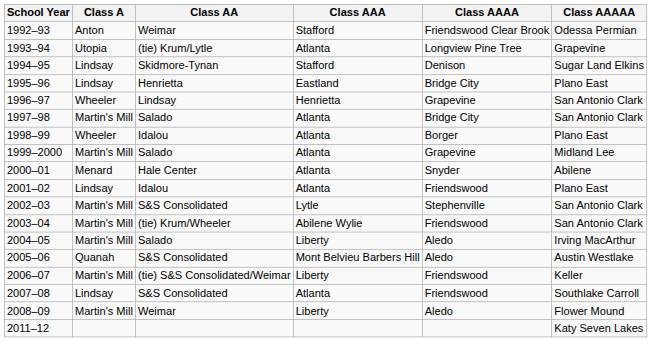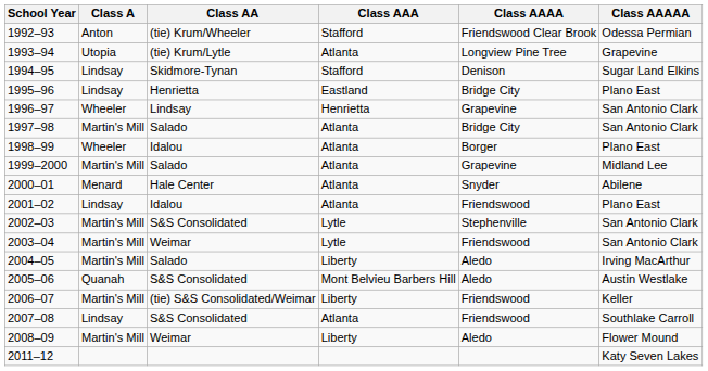1992–93 | Class AA: Weimar -> (tie) Krum/Wheeler
2003–04 | Class AA: (tie) Krum/Wheeler -> Weimar
2003–04 | Class AAA: Abilene Wylie -> Lytle
